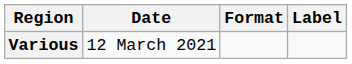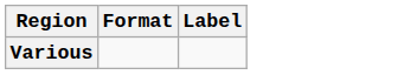- column: Date | 12 March 2021
